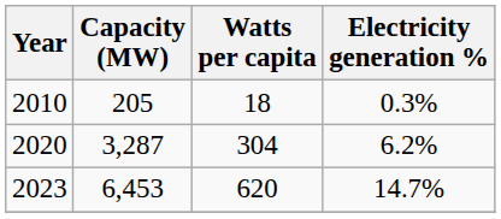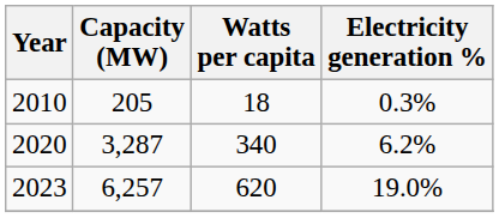2020 | Watts per capita: 304 -> 340
2023 | Capacity (MW): 6,453 -> 6,257
2023 | Electricity generation %: 14.7% -> 19.0%
